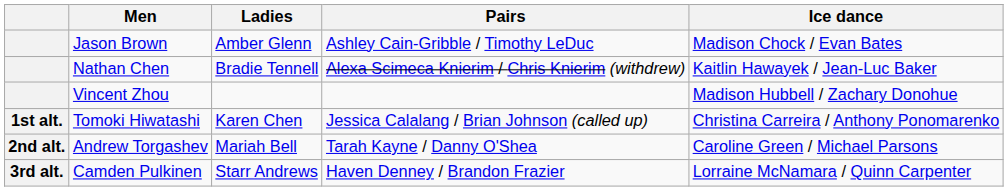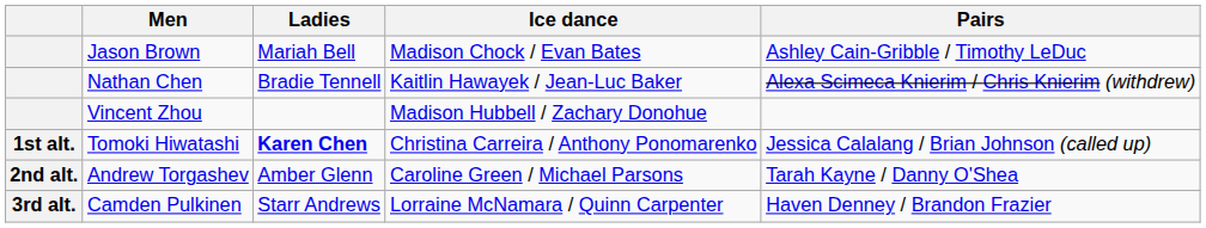columns swapped: Pairs <-> Ice dance
Jason Brown | Ladies: Amber Glenn -> Mariah Bell
Tomoki Hiwatashi | Ladies: normal -> bold
Andrew Torgashev | Ladies: Mariah Bell -> Amber Glenn
